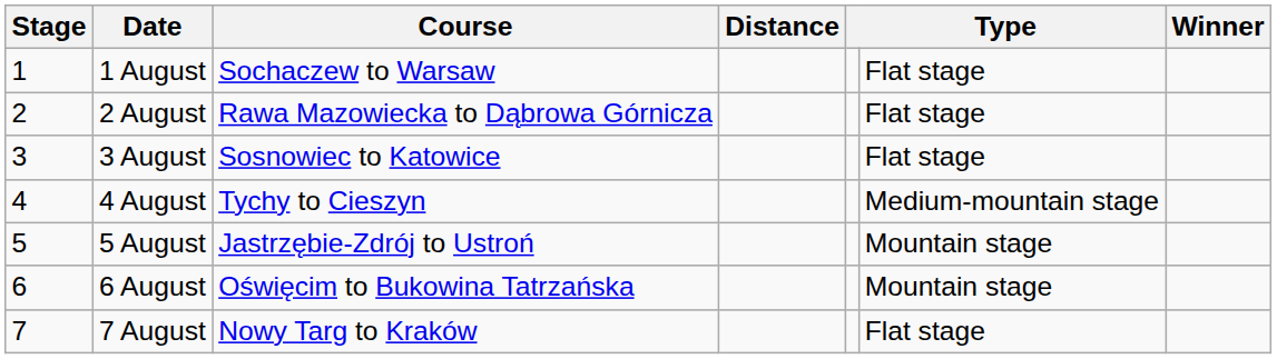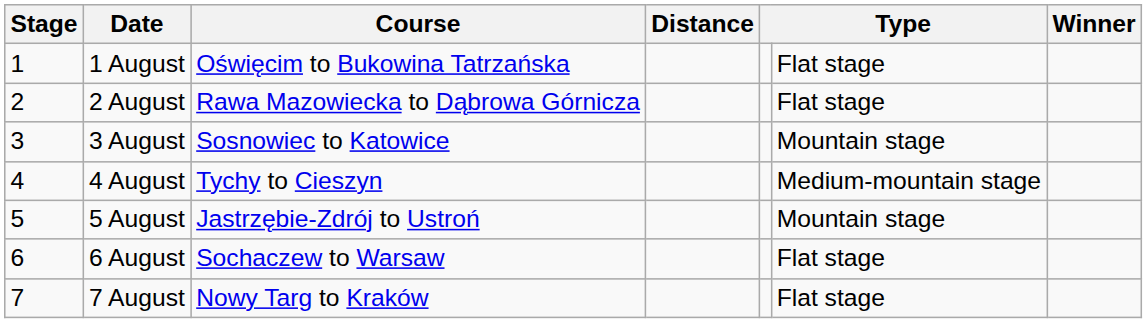1 August | Course: Sochaczew to Warsaw -> Oświęcim to Bukowina Tatrzańska
3 August | column 6: Flat stage -> Mountain stage
6 August | Course: Oświęcim to Bukowina Tatrzańska -> Sochaczew to Warsaw
6 August | column 6: Mountain stage -> Flat stage
